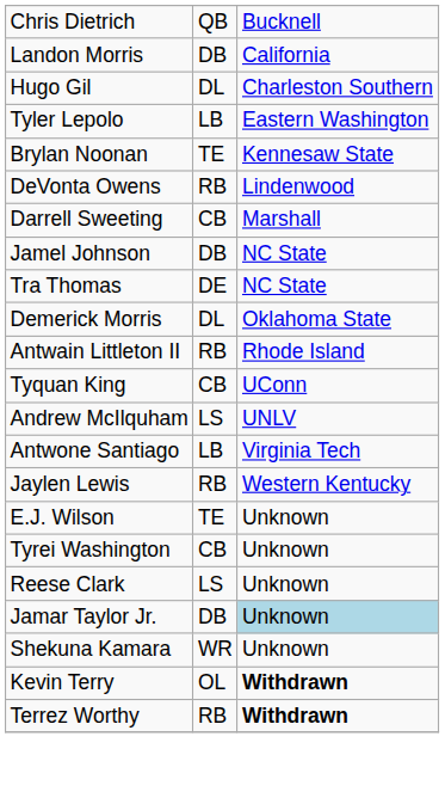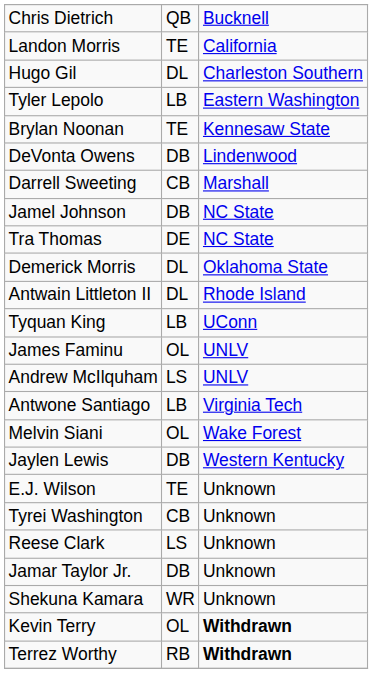Landon Morris | column 2: DB -> TE
DeVonta Owens | column 2: RB -> DB
Antwain Littleton II | column 2: RB -> DL
Tyquan King | column 2: CB -> LB
+ row: James Faminu | OL | UNLV
+ row: Melvin Siani | OL | Wake Forest
Jaylen Lewis | column 2: RB -> DB
Jamar Taylor Jr. | column 3: lightblue background -> no background
